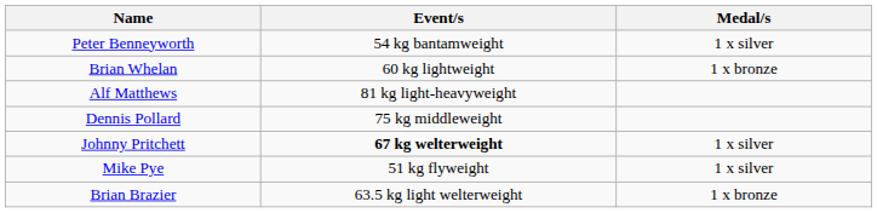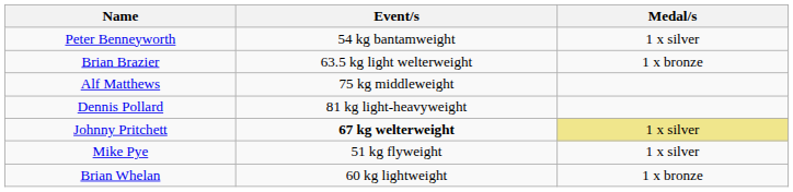rows swapped: Brian Brazier <-> Brian Whelan
Alf Matthews | Event/s: 81 kg light-heavyweight -> 75 kg middleweight
Dennis Pollard | Event/s: 75 kg middleweight -> 81 kg light-heavyweight
Johnny Pritchett | Medal/s: no background -> khaki background
